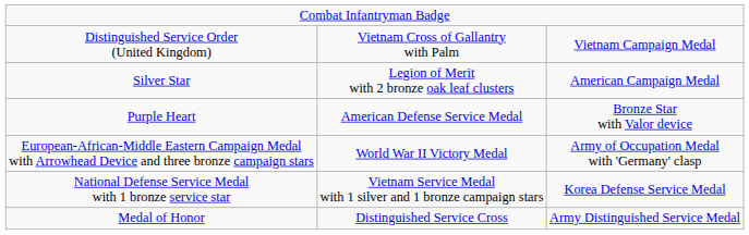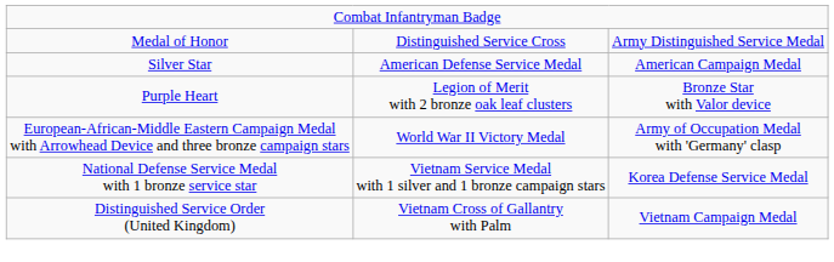rows swapped: Medal of Honor <-> Distinguished Service Order (United Kingdom)
Silver Star | column 2: Legion of Merit with 2 bronze oak leaf clusters -> American Defense Service Medal
Purple Heart | column 2: American Defense Service Medal -> Legion of Merit with 2 bronze oak leaf clusters
